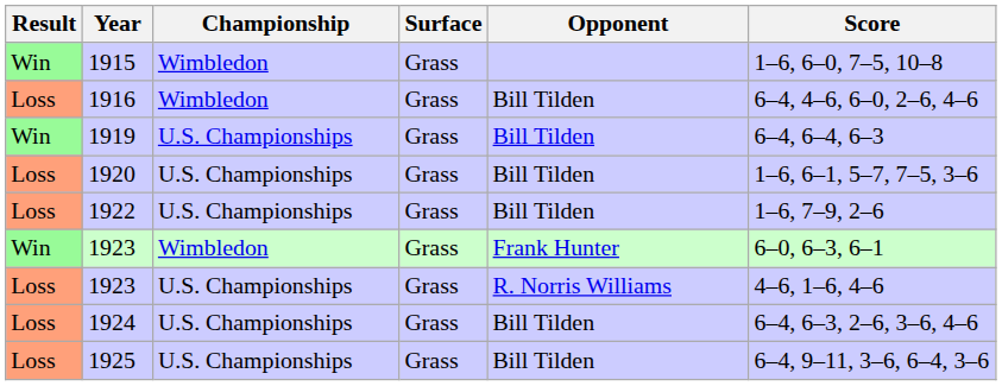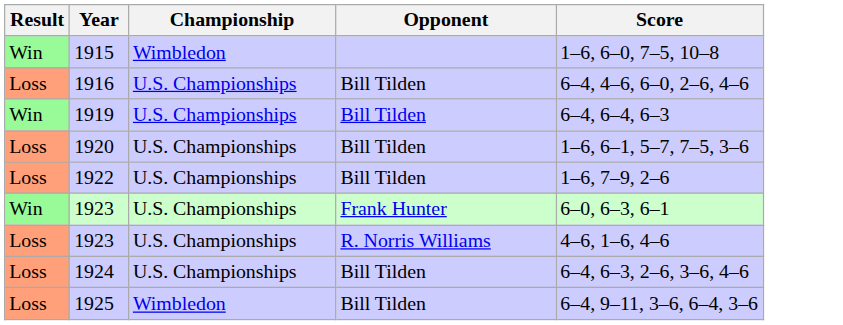- column: Surface | Grass | Grass | Grass | Grass | Grass | Grass | Grass | Grass | Grass
1916 | Championship: Wimbledon -> U.S. Championships
Win / 1923 | Championship: Wimbledon -> U.S. Championships
1925 | Championship: U.S. Championships -> Wimbledon
